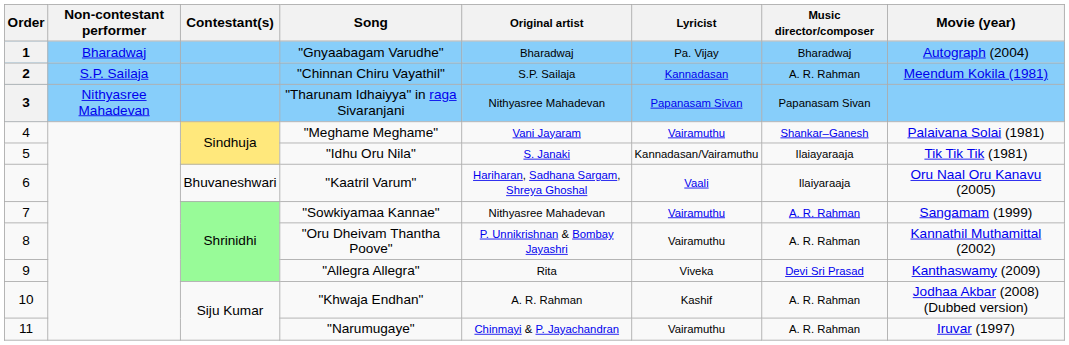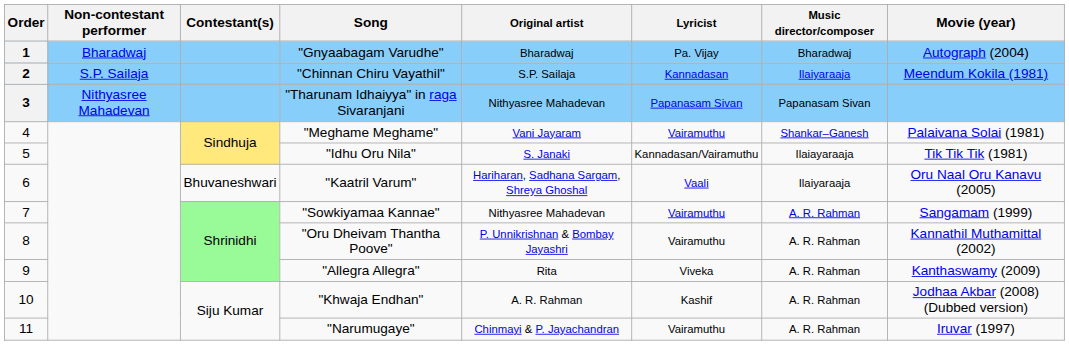"Chinnan Chiru Vayathil" | Music director/composer: A. R. Rahman -> Ilaiyaraaja
"Allegra Allegra" | Music director/composer: Devi Sri Prasad -> A. R. Rahman
